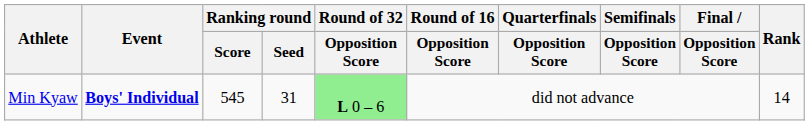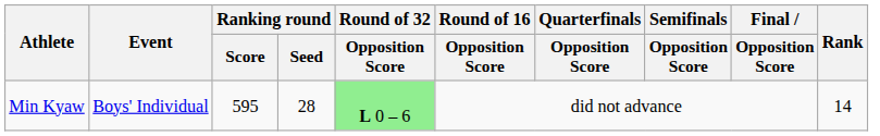Min Kyaw | Event: bold -> normal
Min Kyaw | Ranking round / Score: 545 -> 595
Min Kyaw | Ranking round / Seed: 31 -> 28
